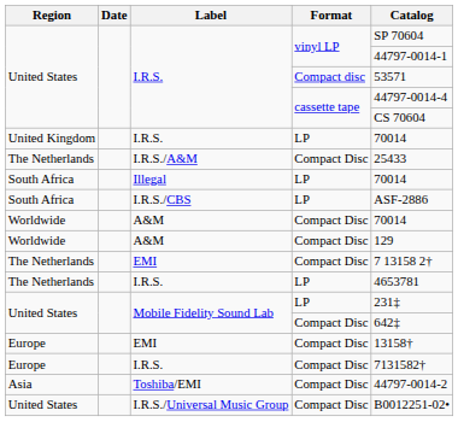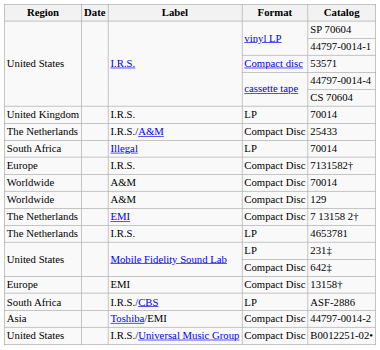rows swapped: I.R.S./CBS <-> I.R.S. / Compact Disc
